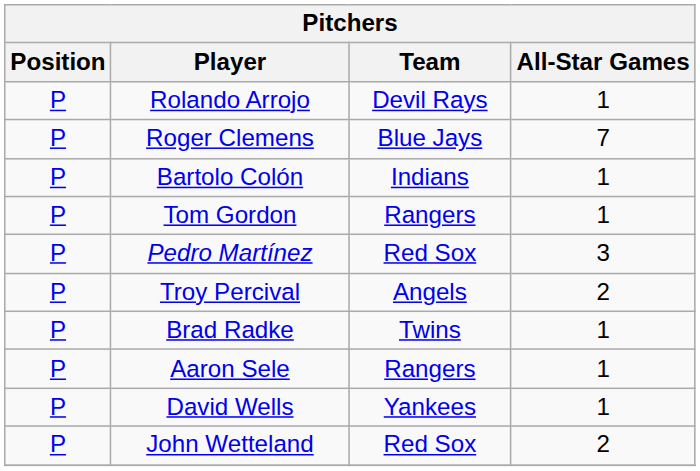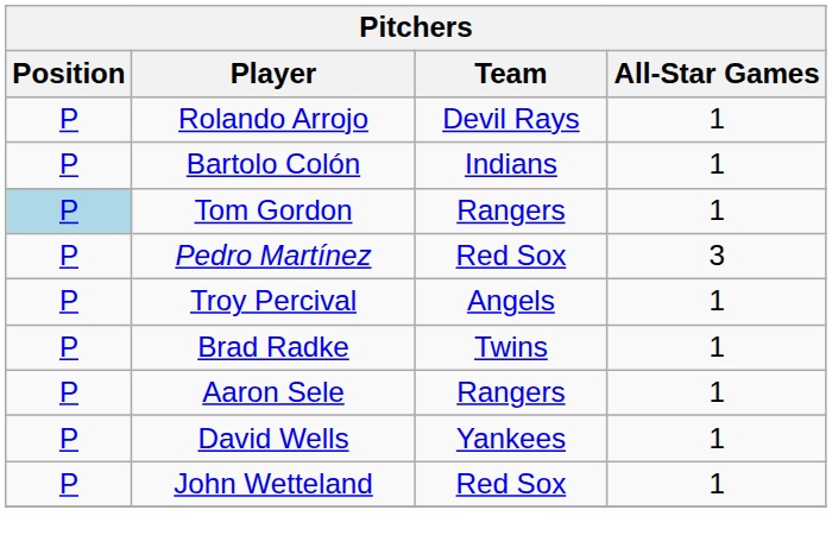- row: P | Roger Clemens | Blue Jays | 7
Tom Gordon | Position: no background -> lightblue background
Troy Percival | All-Star Games: 2 -> 1
John Wetteland | All-Star Games: 2 -> 1
